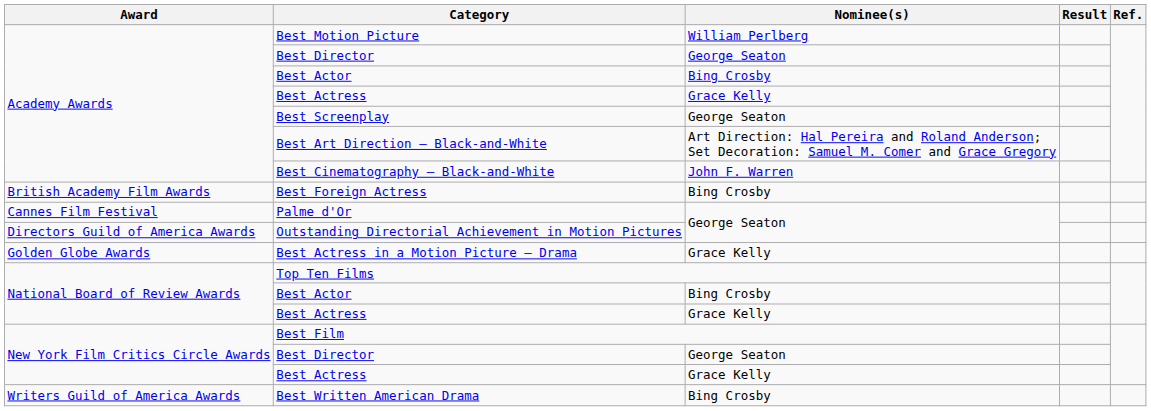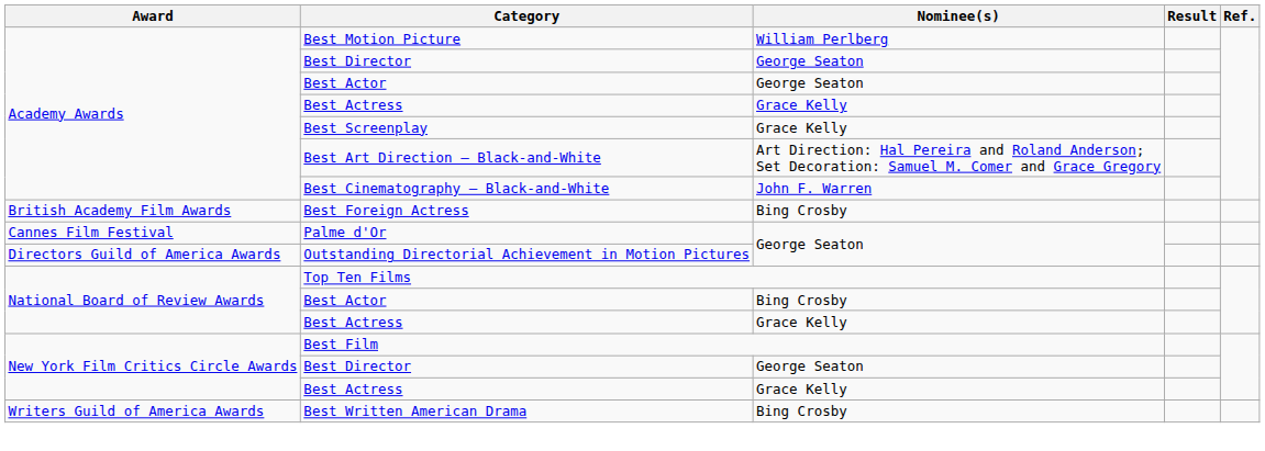Academy Awards / Best Actor | Nominee(s): Bing Crosby -> George Seaton
Best Screenplay | Nominee(s): George Seaton -> Grace Kelly
- row: Golden Globe Awards | Best Actress in a Motion Picture – Drama | Grace Kelly
